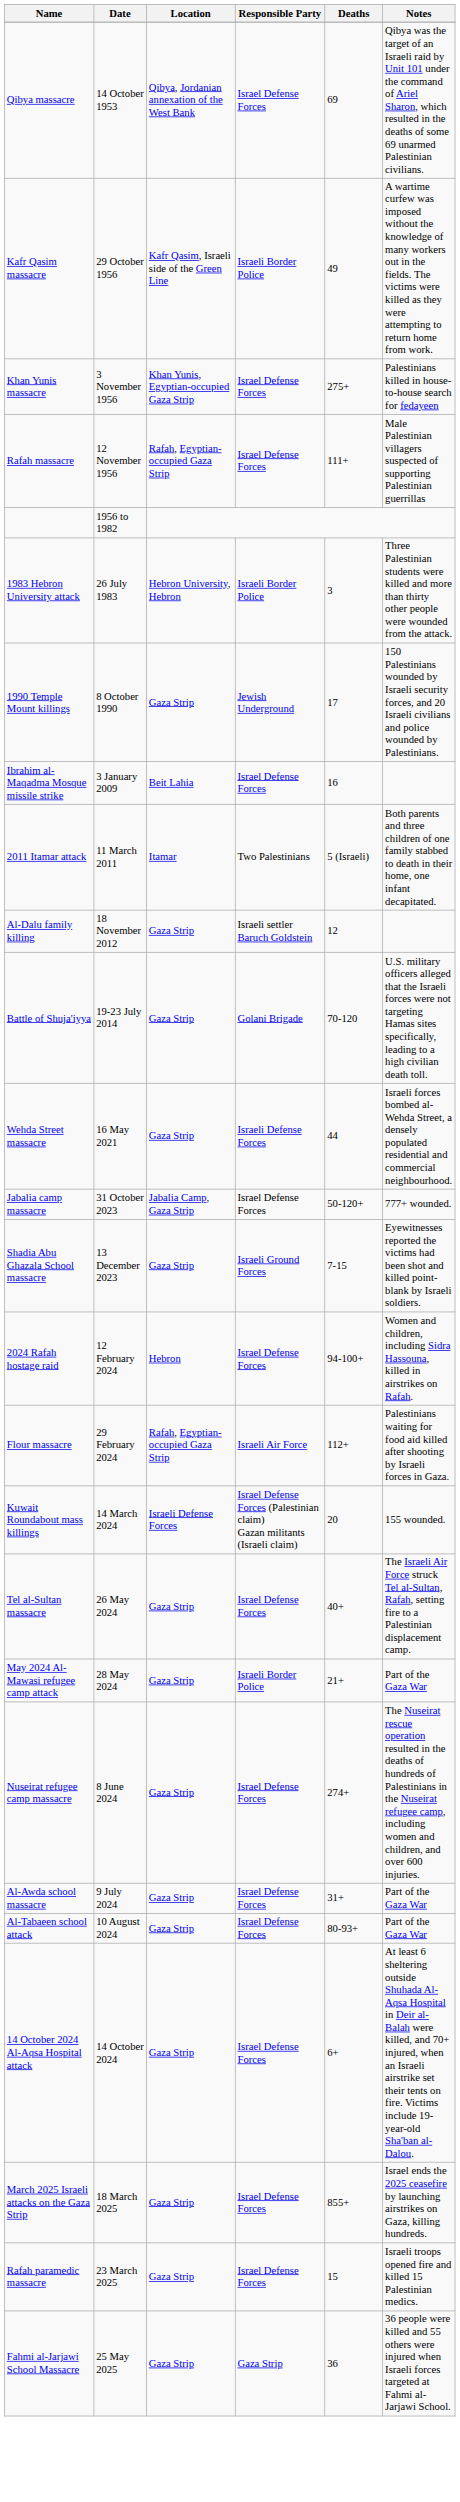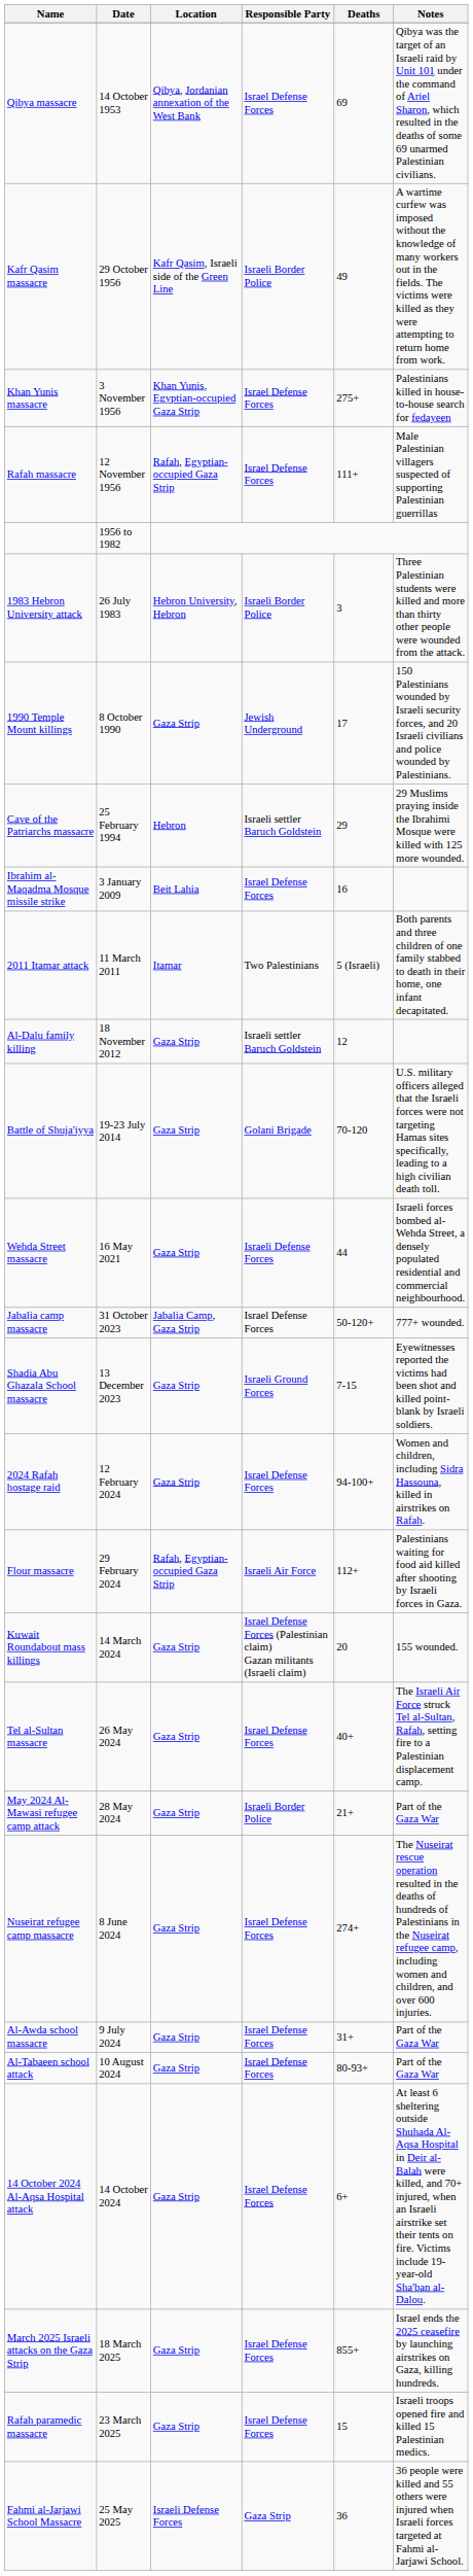+ row: Cave of the Patriarchs massacre | 25 February 1994 | Hebron | Israeli settler Baruch Goldstein | 29 | 29 Muslims praying inside the Ibrahimi Mosque were killed with 125 more wounded.
2024 Rafah hostage raid | Location: Hebron -> Gaza Strip
Kuwait Roundabout mass killings | Location: Israeli Defense Forces -> Gaza Strip
Fahmi al-Jarjawi School Massacre | Location: Gaza Strip -> Israeli Defense Forces
